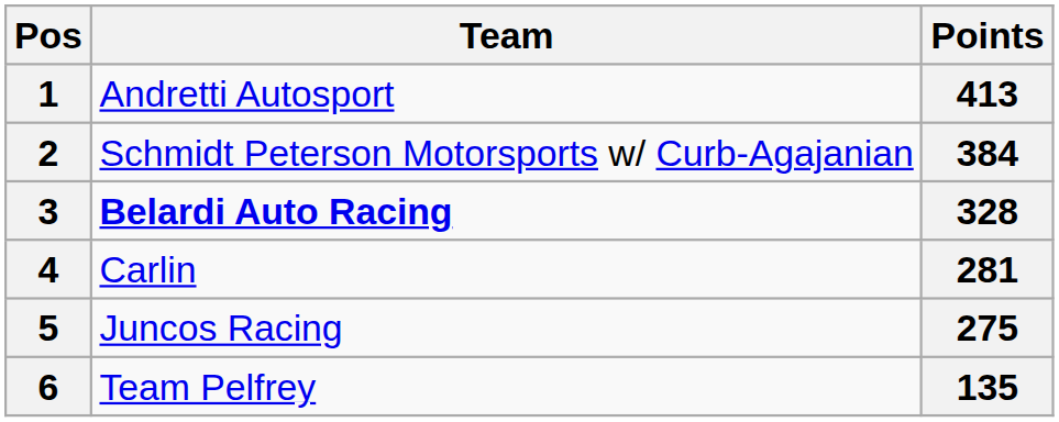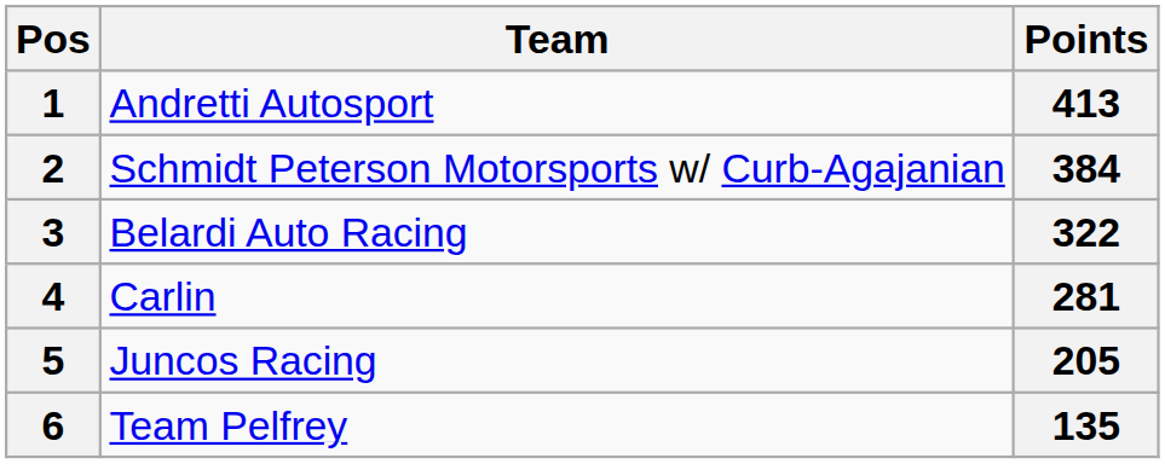3 | Team: bold -> normal
3 | Points: 328 -> 322
5 | Points: 275 -> 205
